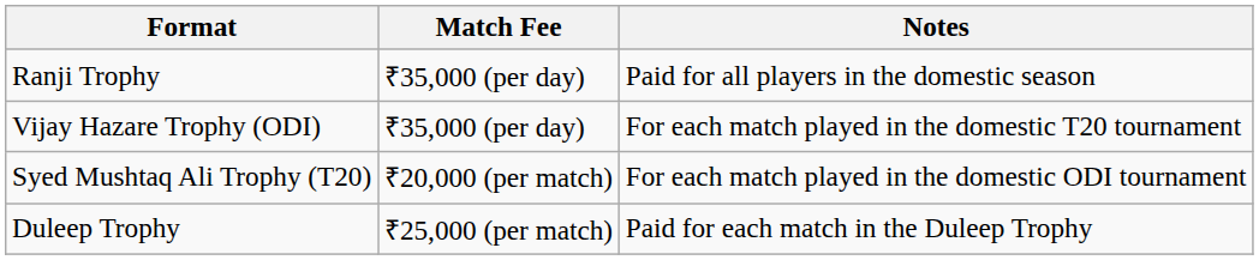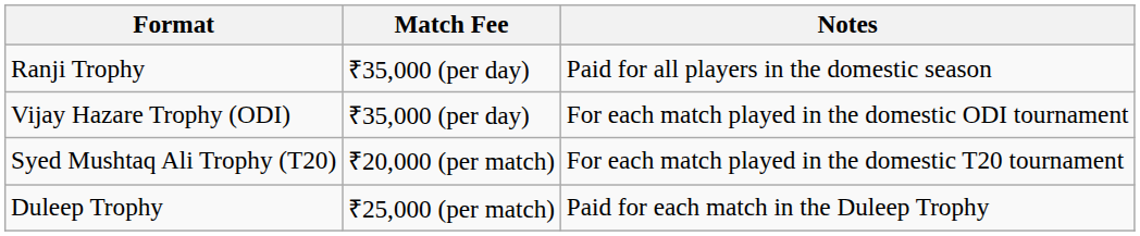Vijay Hazare Trophy (ODI) | Notes: For each match played in the domestic T20 tournament -> For each match played in the domestic ODI tournament
Syed Mushtaq Ali Trophy (T20) | Notes: For each match played in the domestic ODI tournament -> For each match played in the domestic T20 tournament
